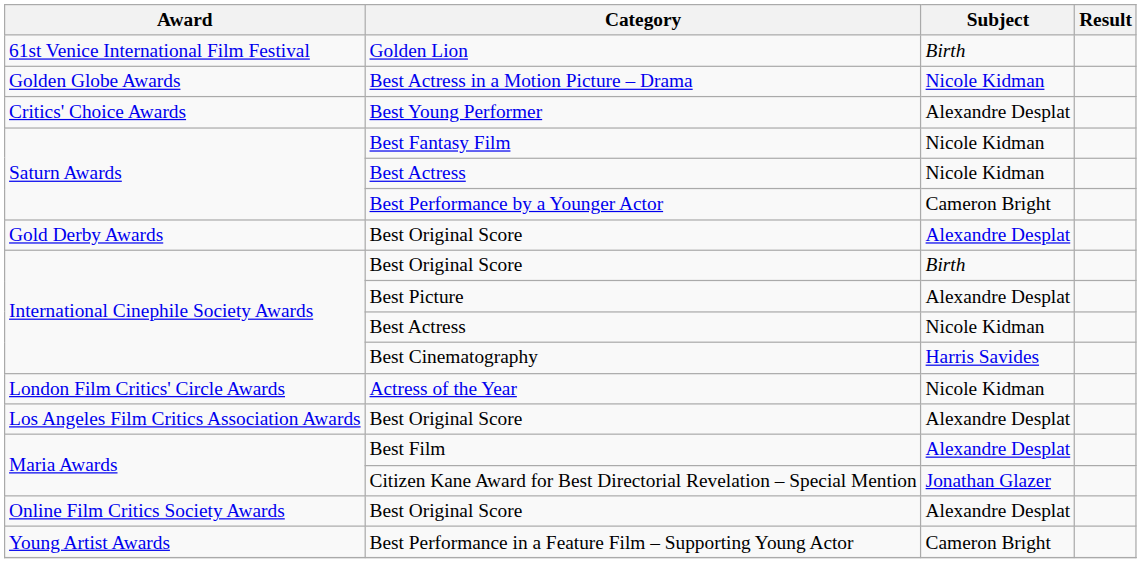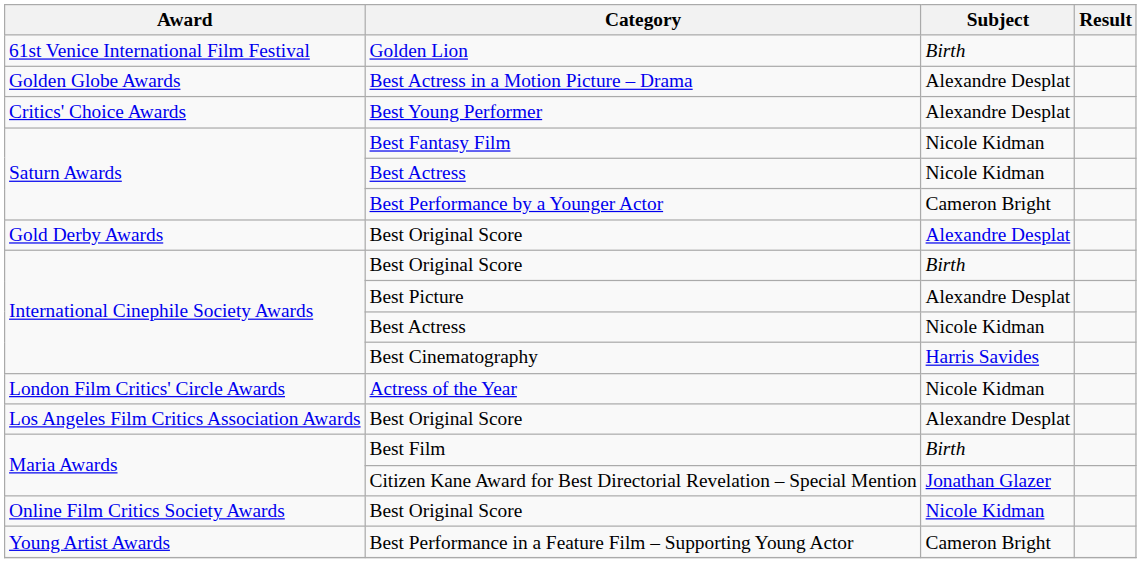Best Actress in a Motion Picture – Drama | Subject: Nicole Kidman -> Alexandre Desplat
Best Film | Subject: Alexandre Desplat -> Birth
Online Film Critics Society Awards / Best Original Score | Subject: Alexandre Desplat -> Nicole Kidman
